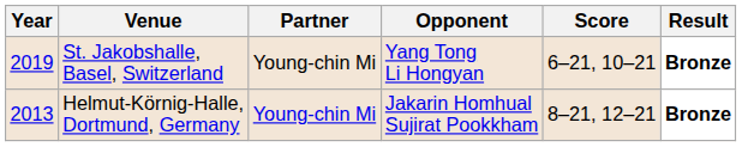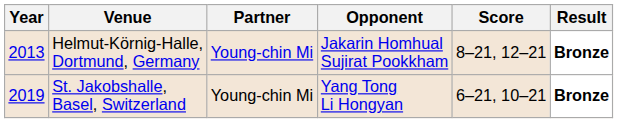rows swapped: Helmut-Körnig-Halle, Dortmund, Germany <-> St. Jakobshalle, Basel, Switzerland
